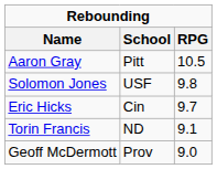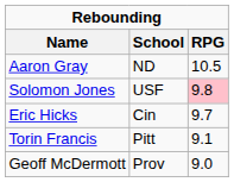Aaron Gray | School: Pitt -> ND
Solomon Jones | RPG: no background -> pink background
Torin Francis | School: ND -> Pitt
